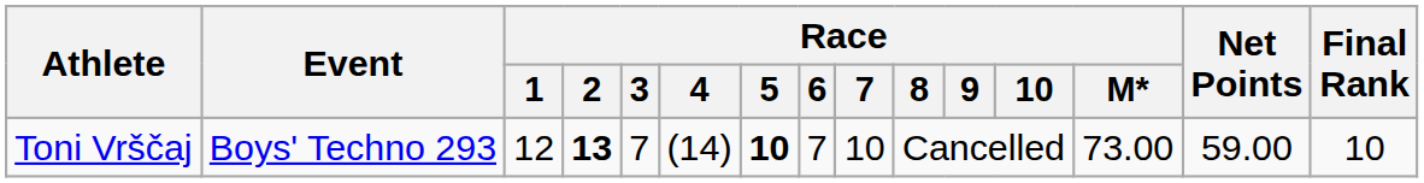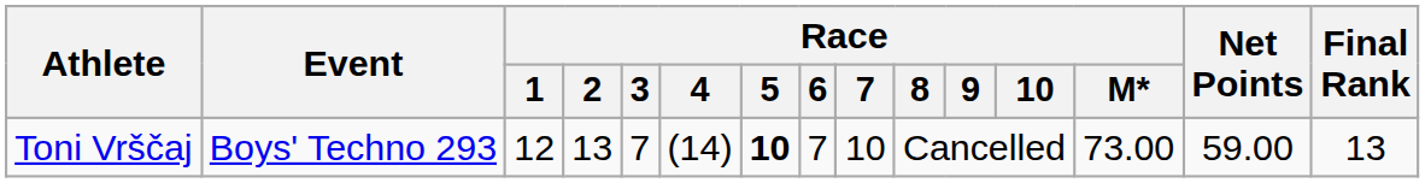Toni Vrščaj | Race / 2: bold -> normal
Toni Vrščaj | Final Rank: 10 -> 13
